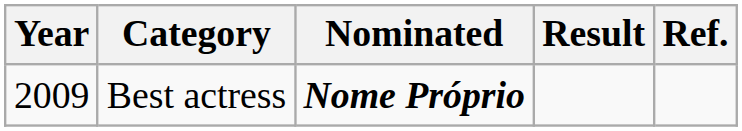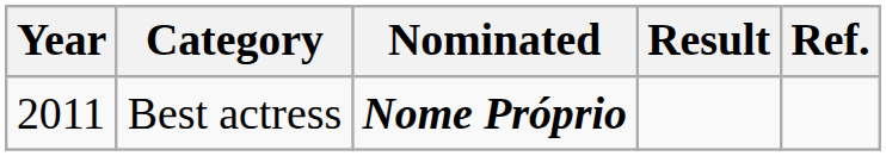Best actress | Year: 2009 -> 2011
